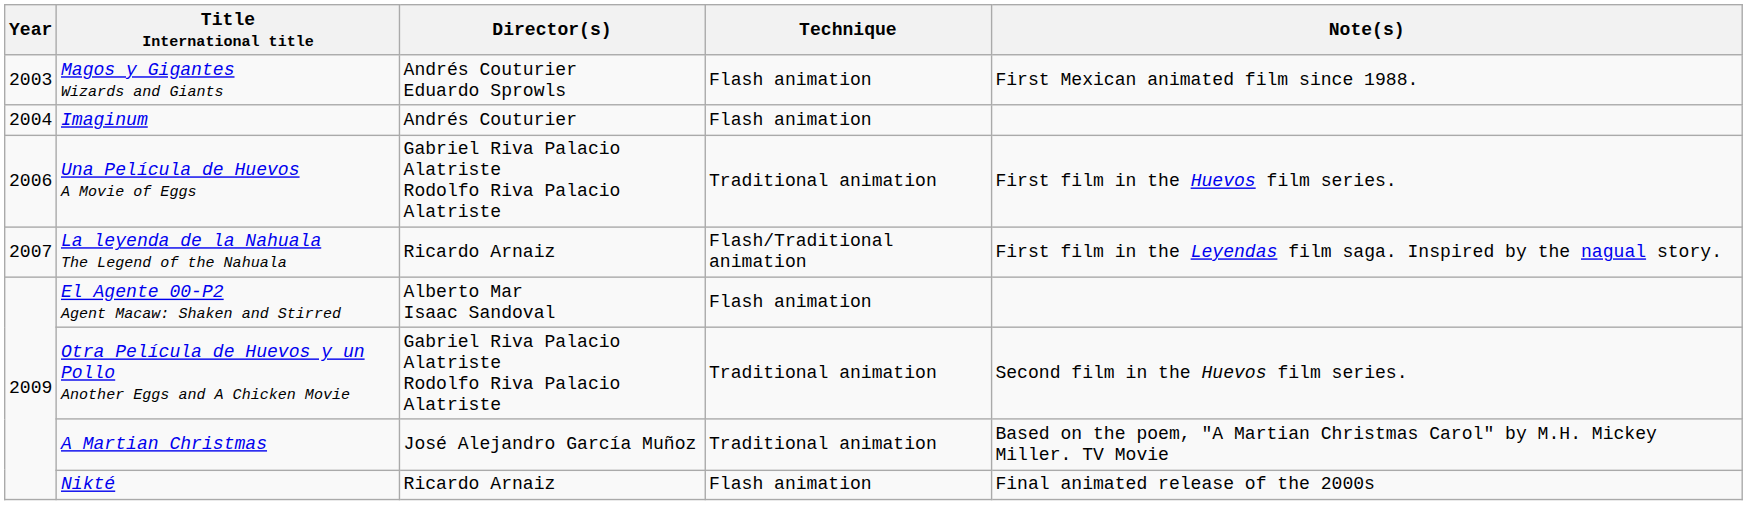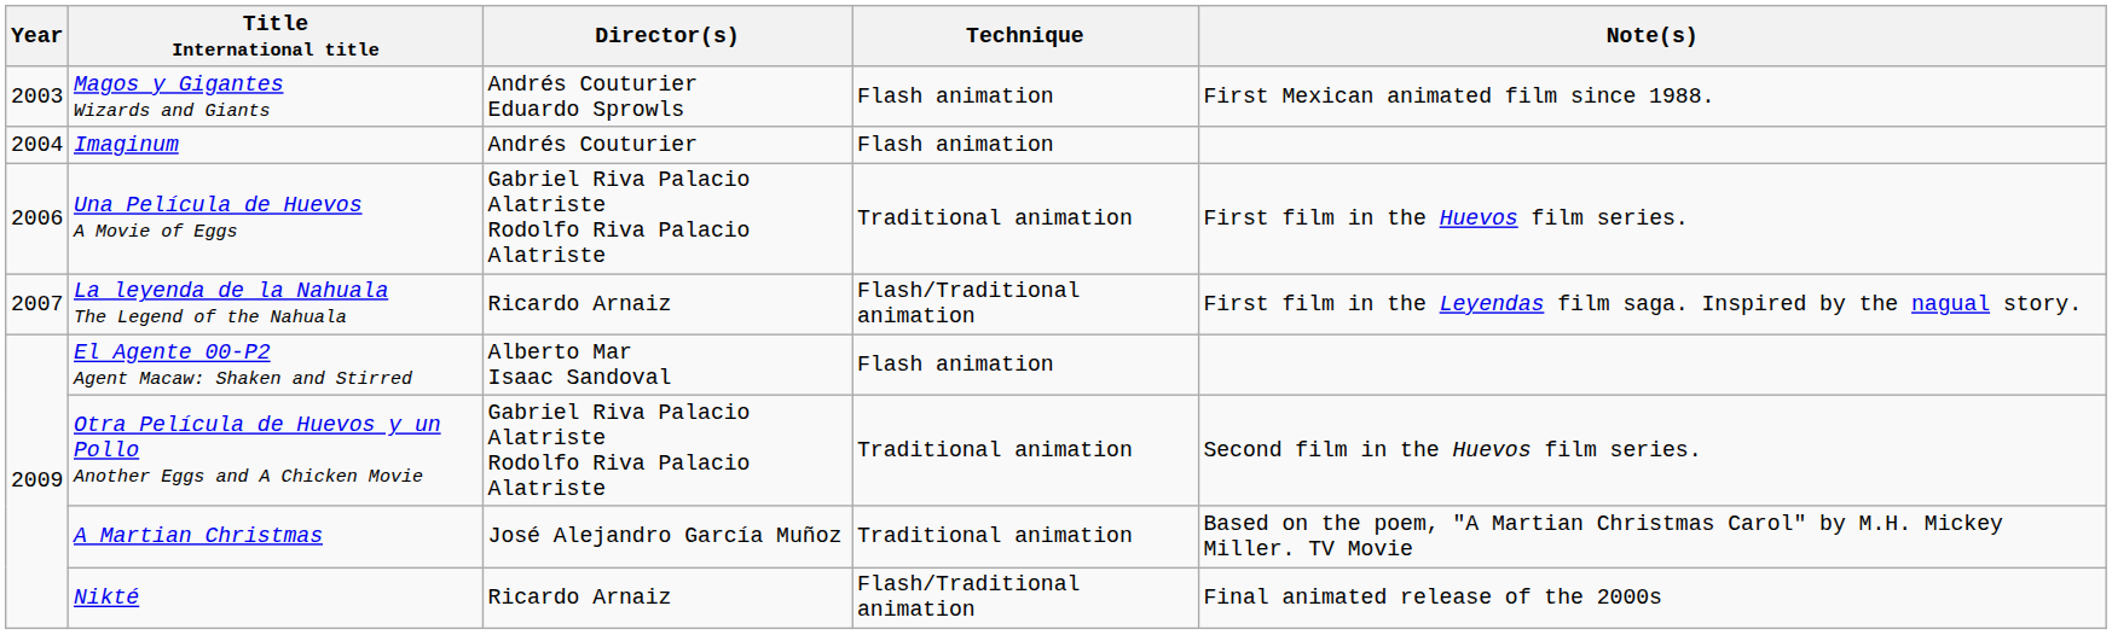Nikté | Technique: Flash animation -> Flash/Traditional animation
